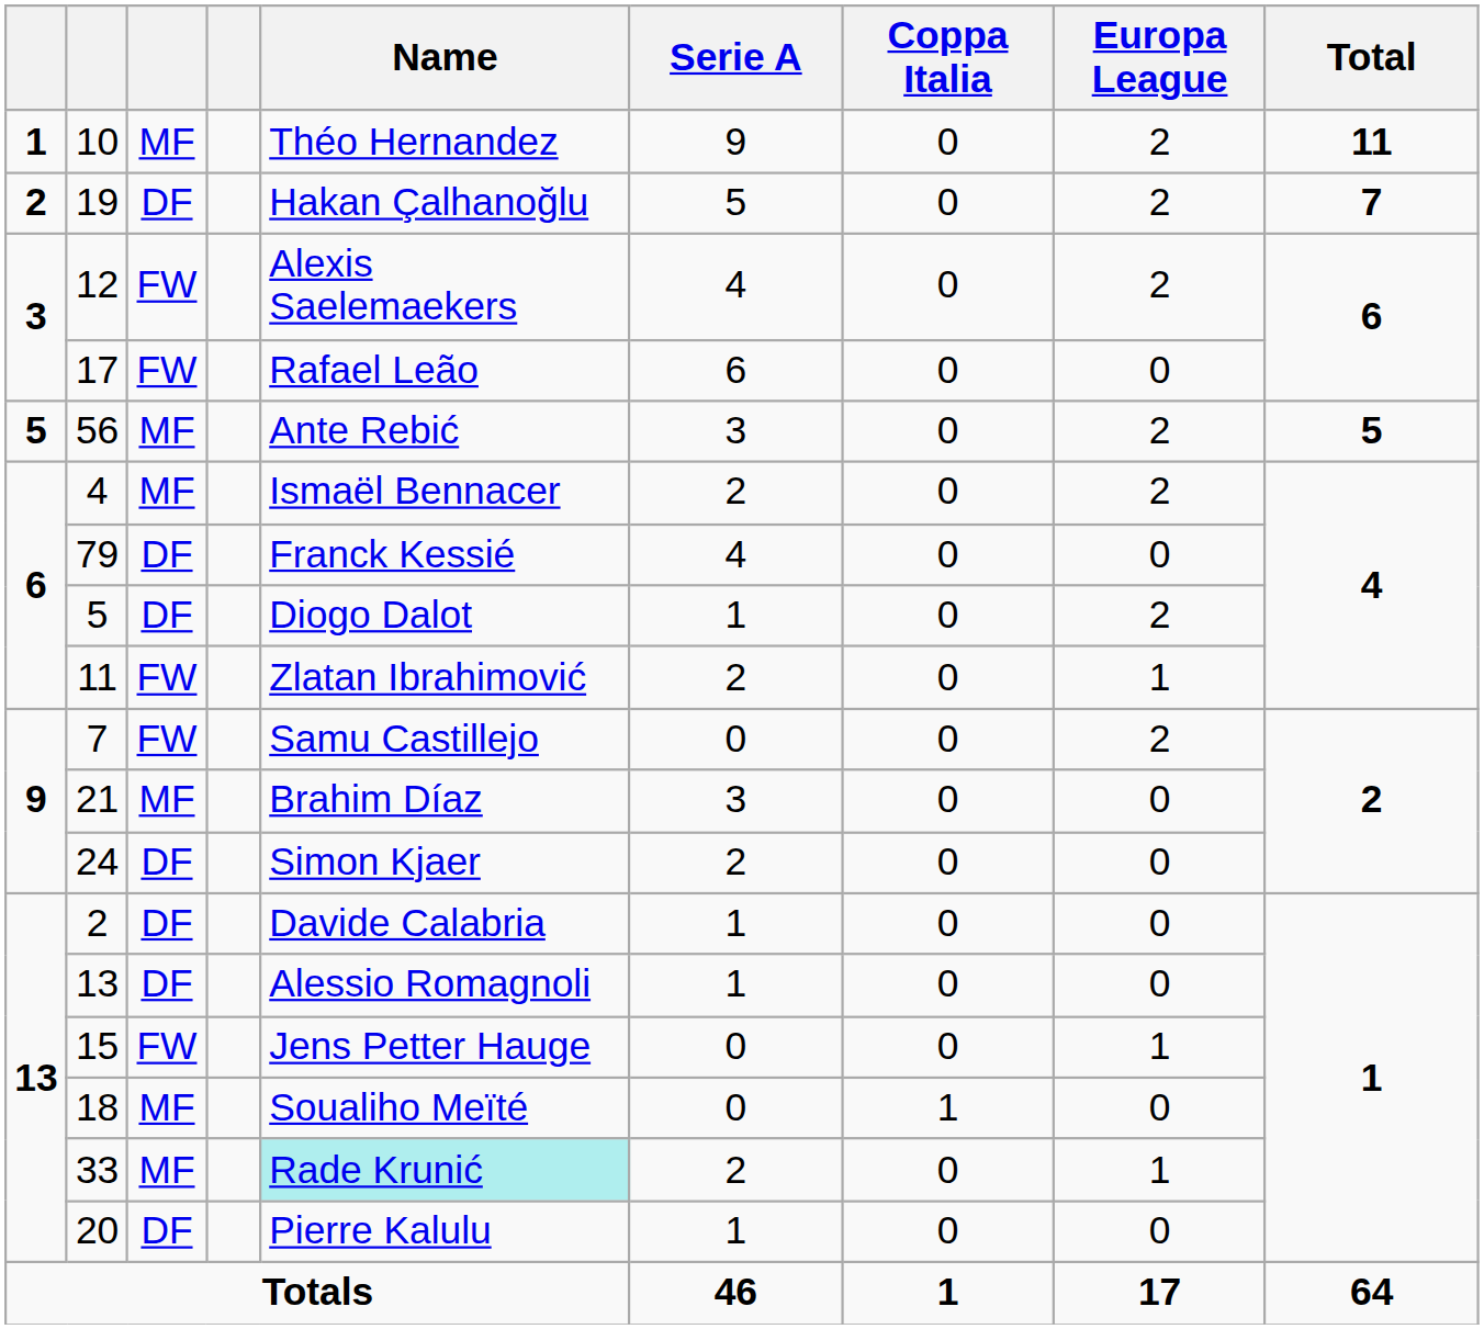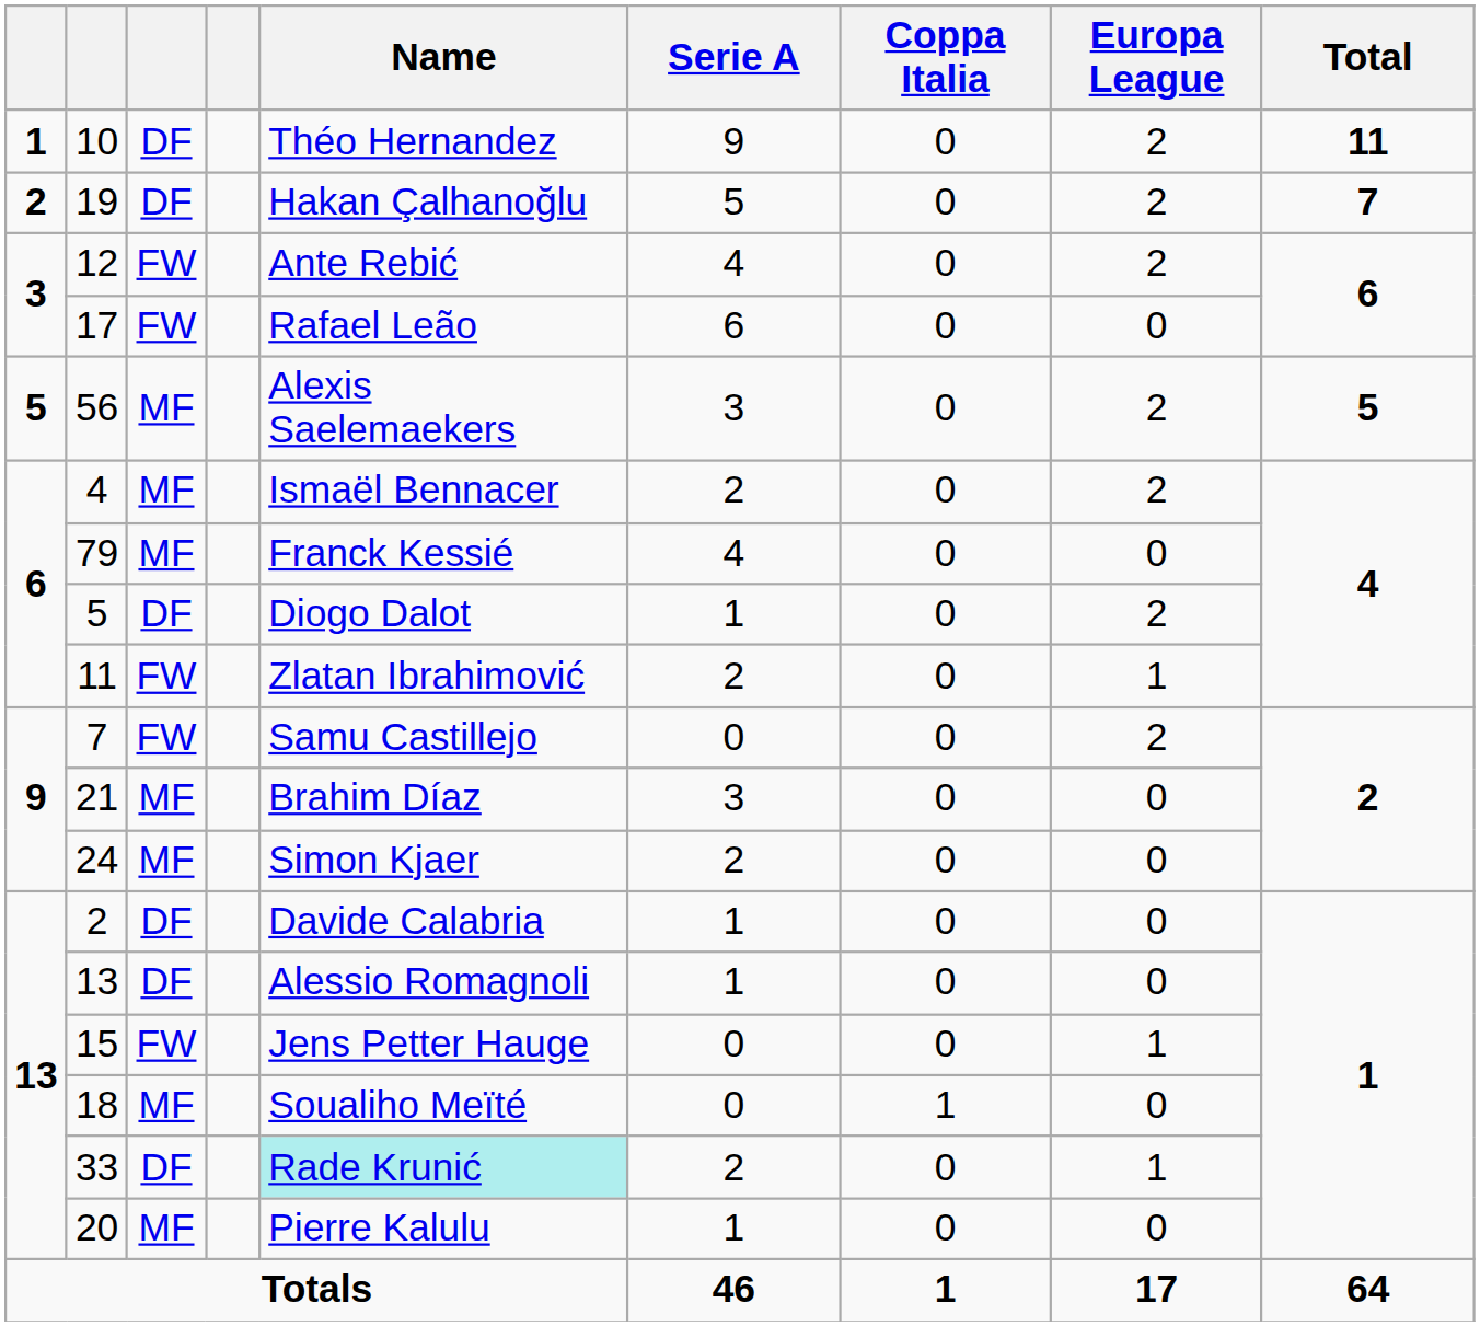10 | column 3: MF -> DF
12 | Name: Alexis Saelemaekers -> Ante Rebić
56 | Name: Ante Rebić -> Alexis Saelemaekers
79 | column 3: DF -> MF
24 | column 3: DF -> MF
33 | column 3: MF -> DF
20 | column 3: DF -> MF
